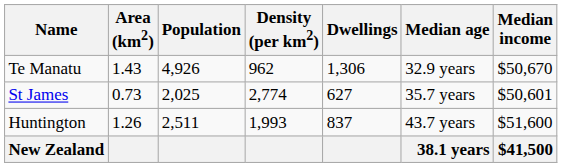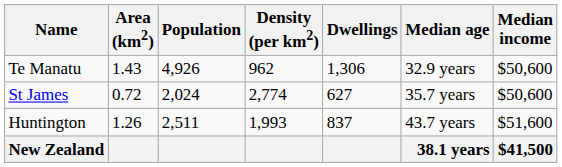Te Manatu | Median income: $50,670 -> $50,600
St James | Area (km2): 0.73 -> 0.72
St James | Population: 2,025 -> 2,024
St James | Median income: $50,601 -> $50,600
